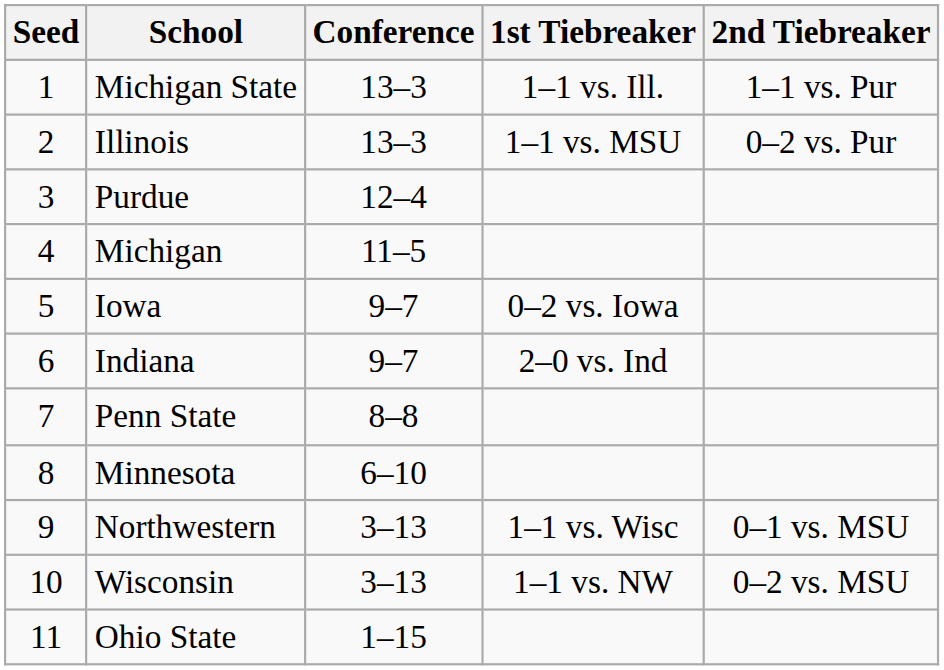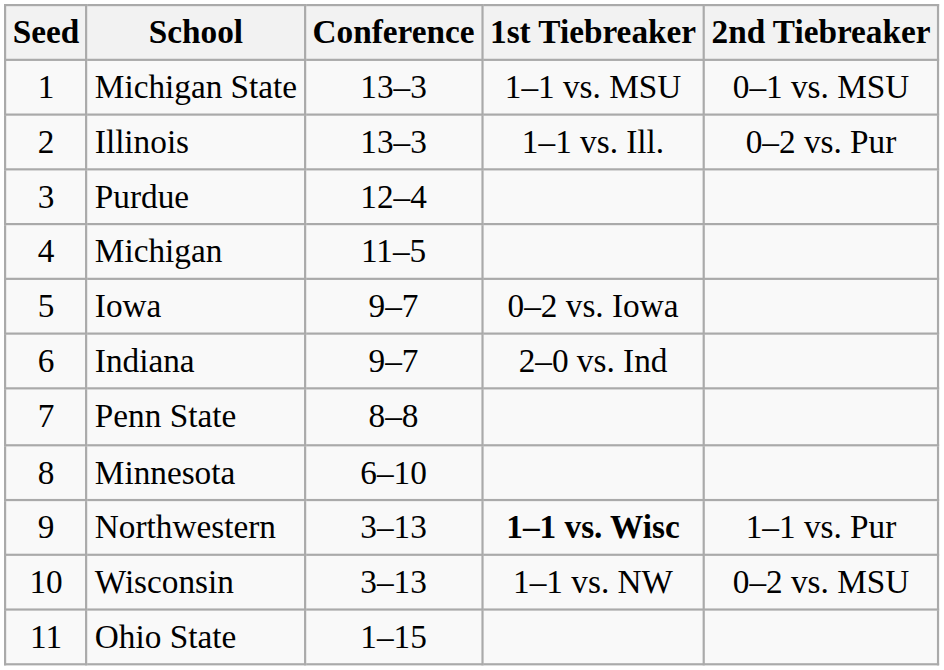Michigan State | 1st Tiebreaker: 1–1 vs. Ill. -> 1–1 vs. MSU
Michigan State | 2nd Tiebreaker: 1–1 vs. Pur -> 0–1 vs. MSU
Illinois | 1st Tiebreaker: 1–1 vs. MSU -> 1–1 vs. Ill.
Northwestern | 1st Tiebreaker: normal -> bold
Northwestern | 2nd Tiebreaker: 0–1 vs. MSU -> 1–1 vs. Pur
